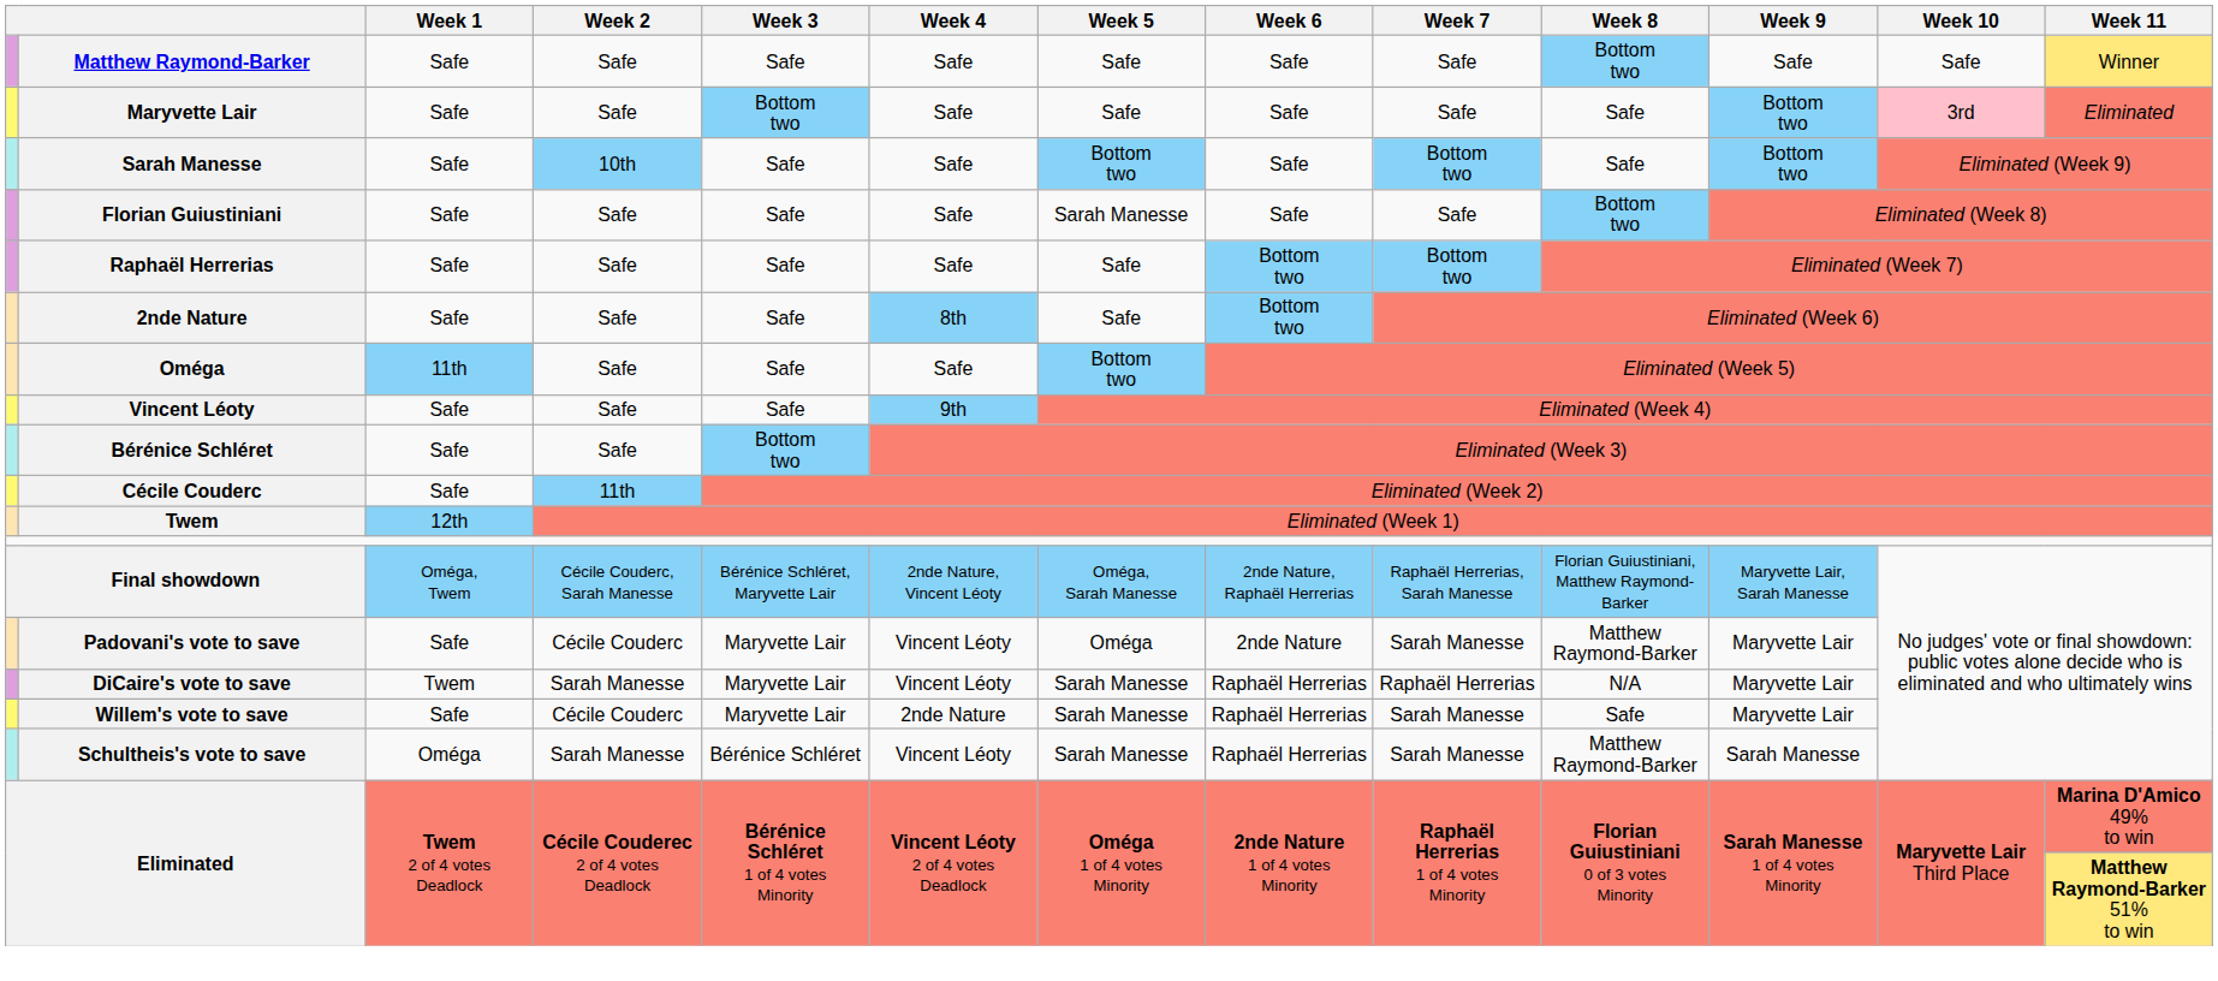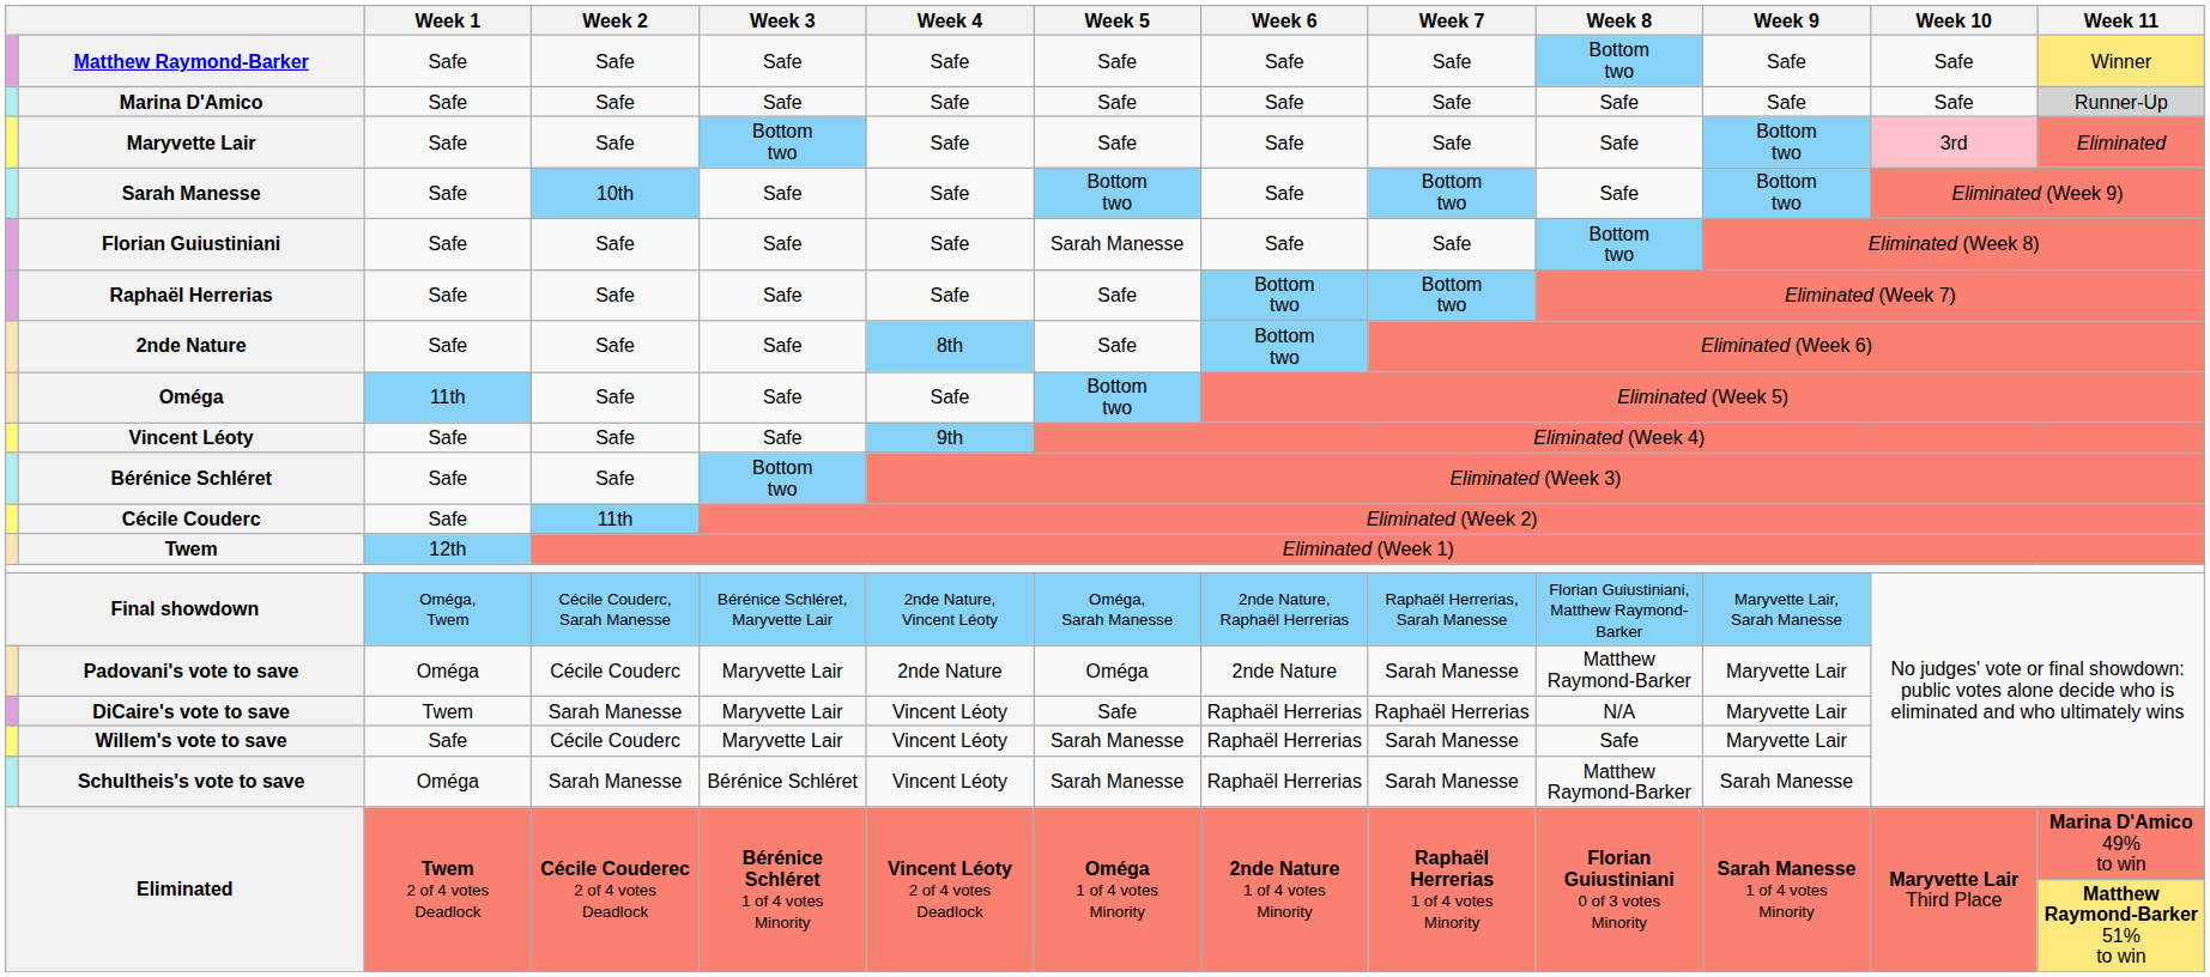+ row: Marina D'Amico | Safe | Safe | Safe | Safe | Safe | Safe | Safe | Safe | Safe | Safe | Runner-Up
Padovani's vote to save | Week 1: Safe -> Oméga
Padovani's vote to save | Week 4: Vincent Léoty -> 2nde Nature
DiCaire's vote to save | Week 5: Sarah Manesse -> Safe
Willem's vote to save | Week 4: 2nde Nature -> Vincent Léoty
